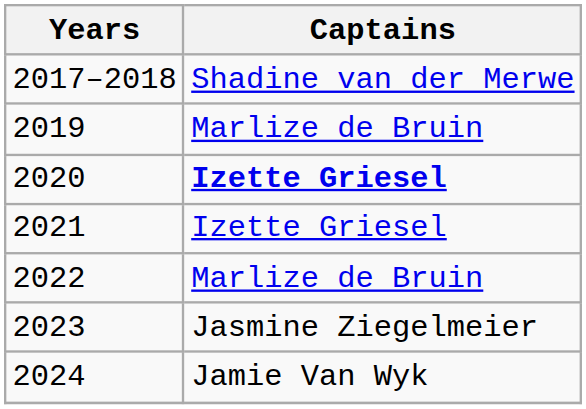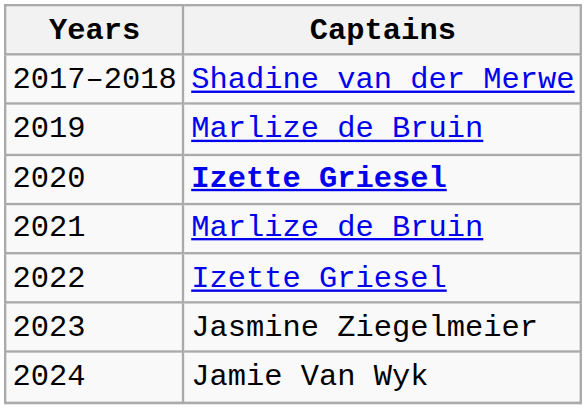2021 | Captains: Izette Griesel -> Marlize de Bruin
2022 | Captains: Marlize de Bruin -> Izette Griesel
